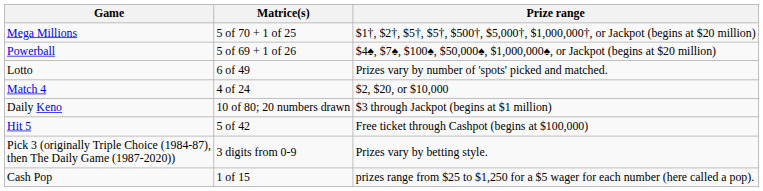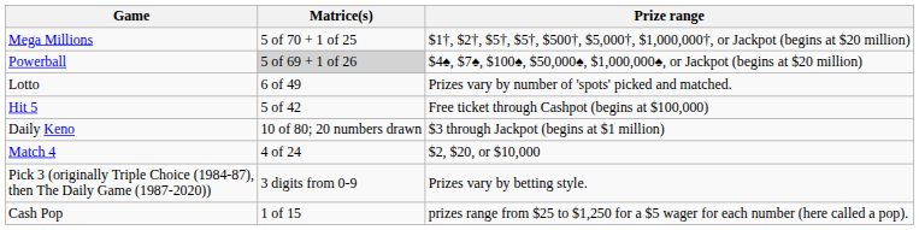Powerball | Matrice(s): no background -> lightgrey background
rows swapped: Hit 5 <-> Match 4
